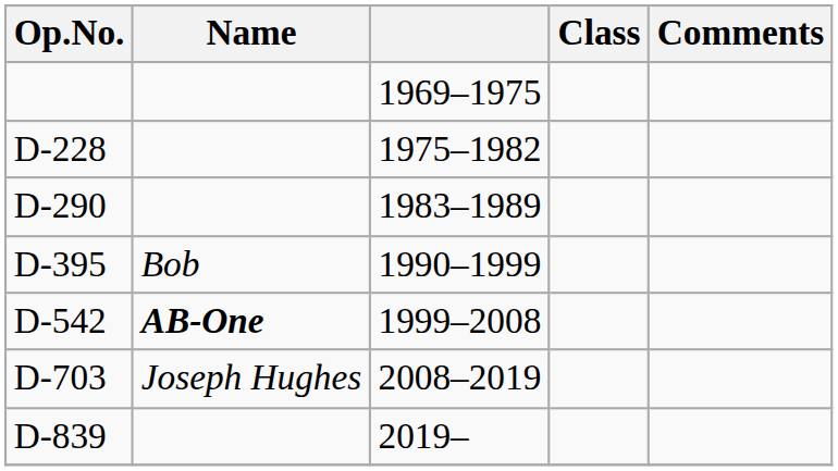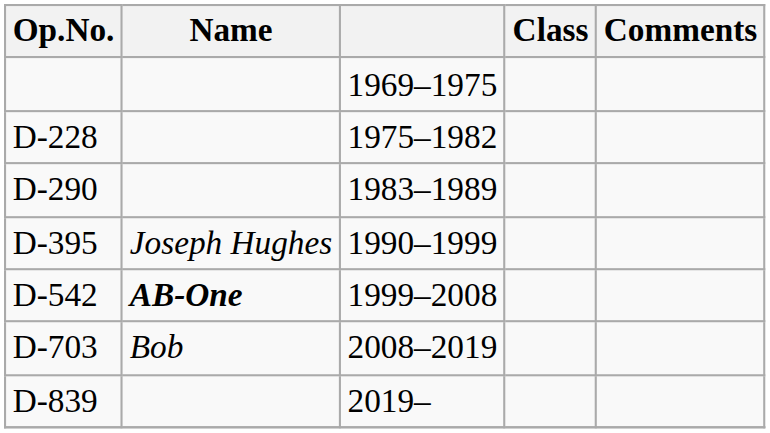D-395 | Name: Bob -> Joseph Hughes
D-703 | Name: Joseph Hughes -> Bob
